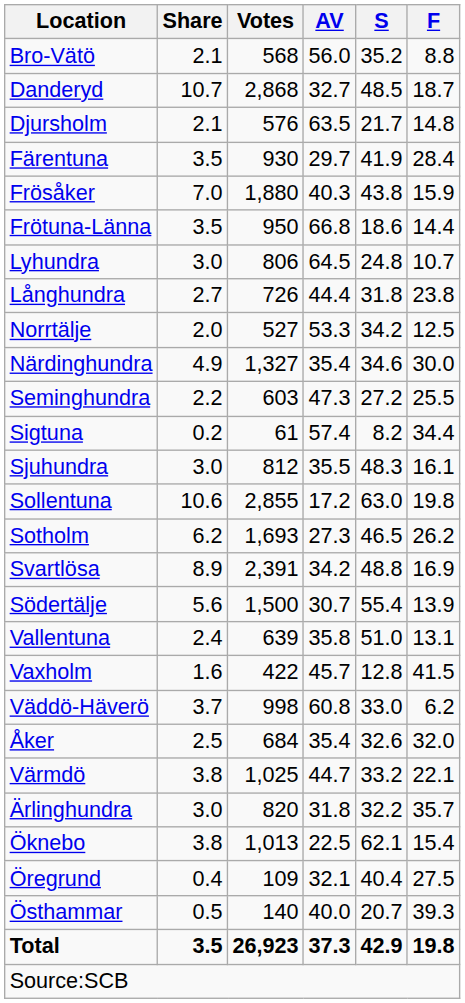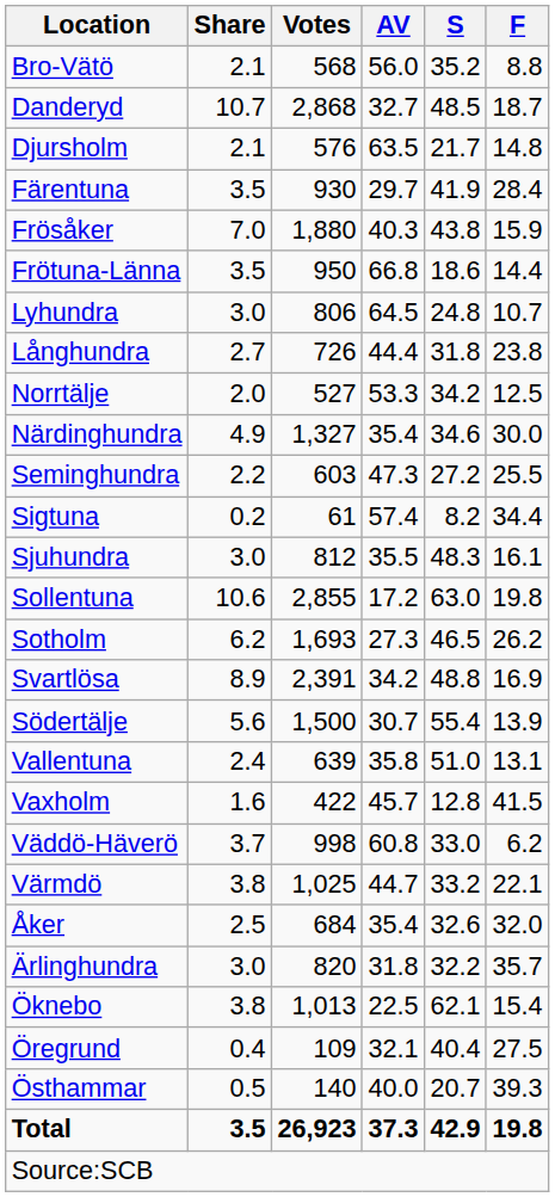rows swapped: Värmdö <-> Åker
